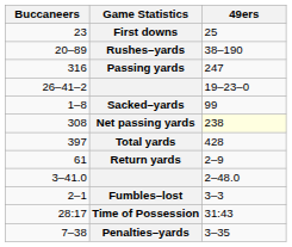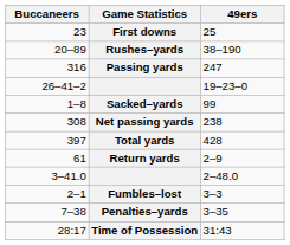Net passing yards | 49ers: lightyellow background -> no background
rows swapped: Penalties–yards <-> Time of Possession
